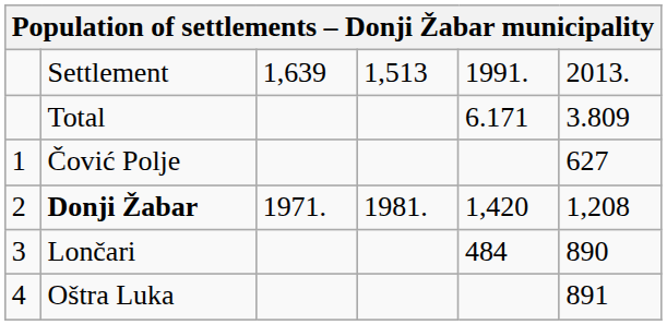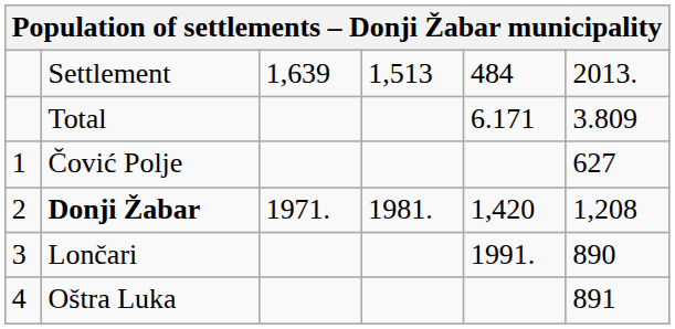Settlement | column 5: 1991. -> 484
Lončari | column 5: 484 -> 1991.
